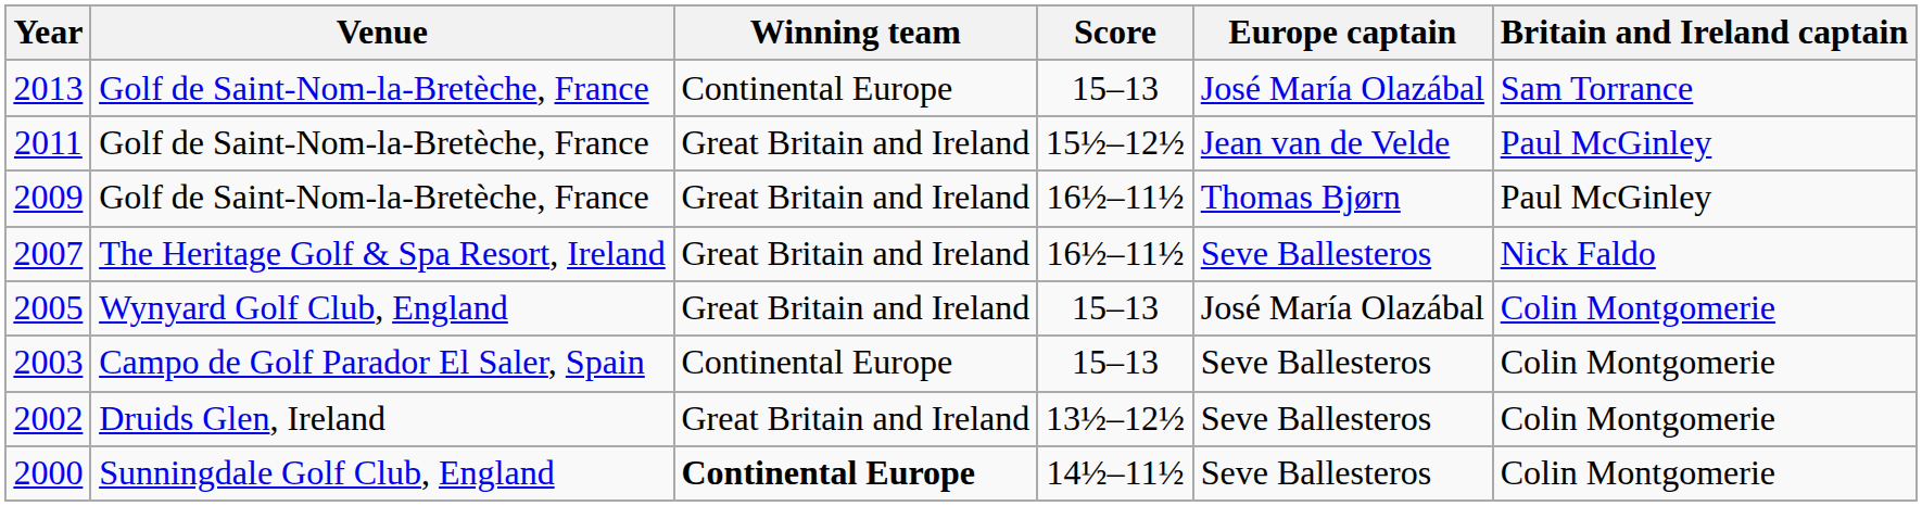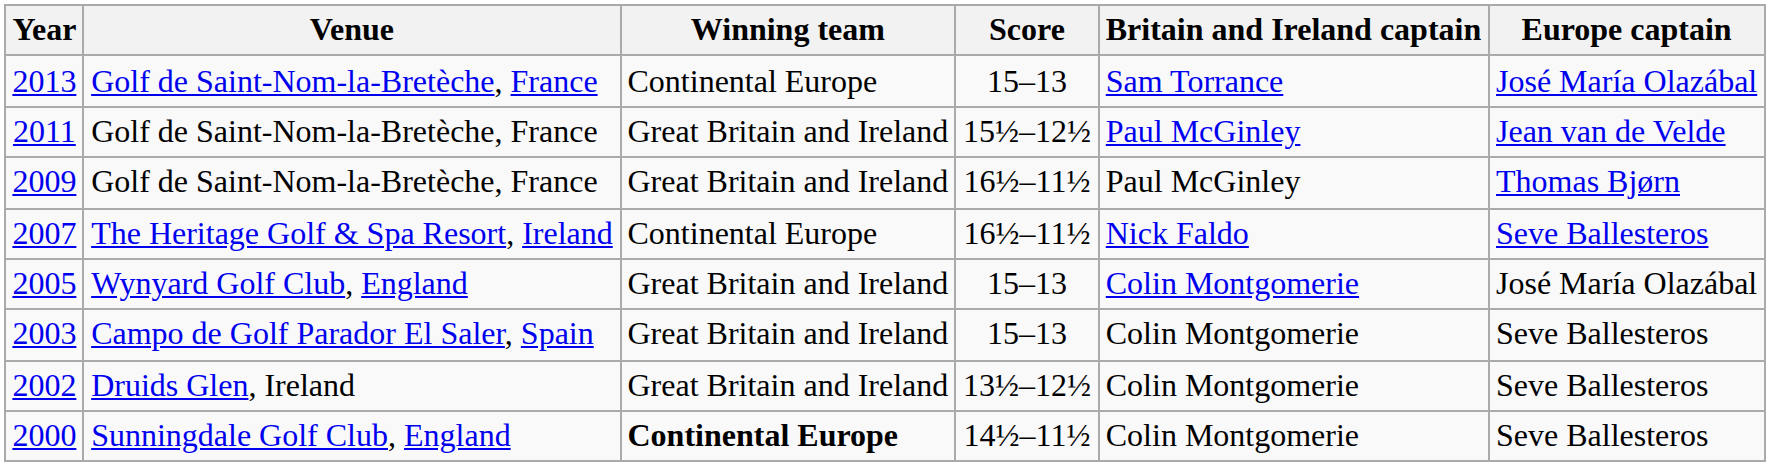columns swapped: Britain and Ireland captain <-> Europe captain
2007 | Winning team: Great Britain and Ireland -> Continental Europe
2003 | Winning team: Continental Europe -> Great Britain and Ireland
